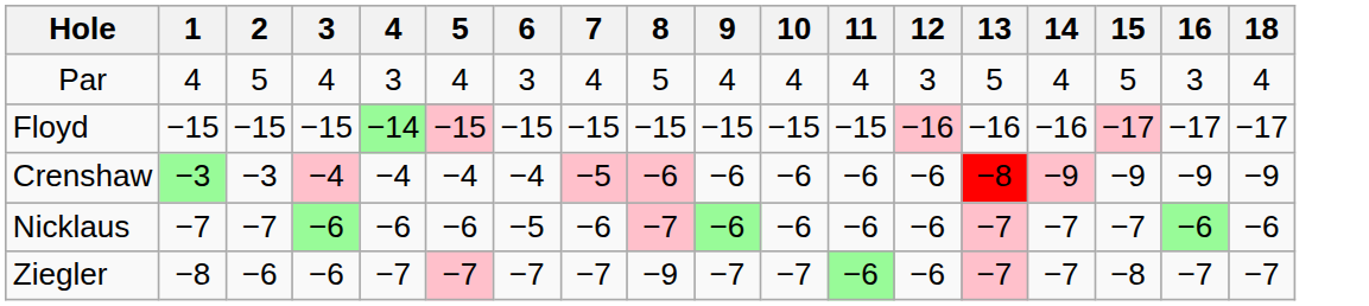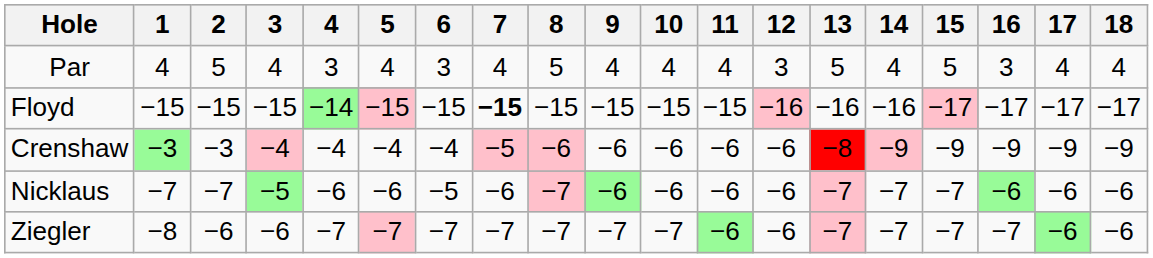+ column: 17 | 4 | −17 | −9 | −6 | −6
Floyd | 7: normal -> bold
Nicklaus | 3: −6 -> −5
Ziegler | 8: −9 -> −7
Ziegler | 15: −8 -> −7
Ziegler | 18: −7 -> −6
